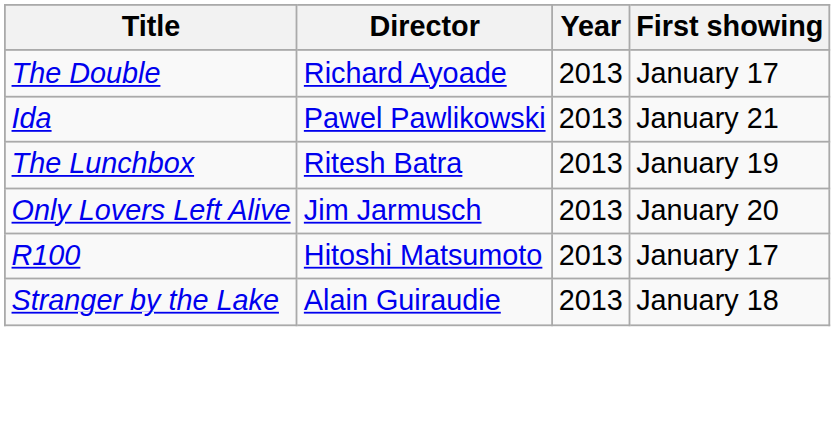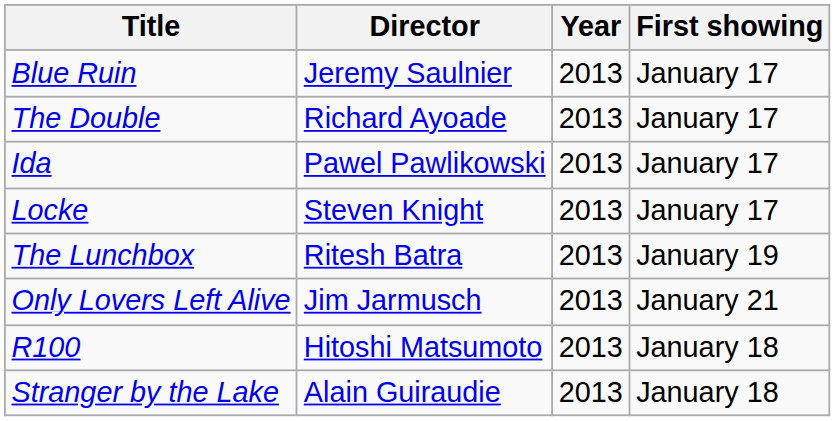+ row: Blue Ruin | Jeremy Saulnier | 2013 | January 17
Ida | First showing: January 21 -> January 17
+ row: Locke | Steven Knight | 2013 | January 17
Only Lovers Left Alive | First showing: January 20 -> January 21
R100 | First showing: January 17 -> January 18
